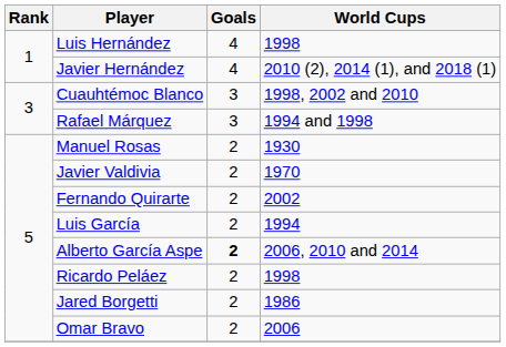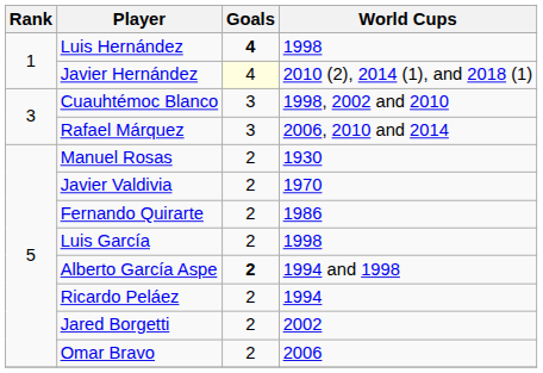Luis Hernández | Goals: normal -> bold
Javier Hernández | Goals: no background -> lightyellow background
Rafael Márquez | World Cups: 1994 and 1998 -> 2006, 2010 and 2014
Fernando Quirarte | World Cups: 2002 -> 1986
Luis García | World Cups: 1994 -> 1998
Alberto García Aspe | World Cups: 2006, 2010 and 2014 -> 1994 and 1998
Ricardo Peláez | World Cups: 1998 -> 1994
Jared Borgetti | World Cups: 1986 -> 2002
